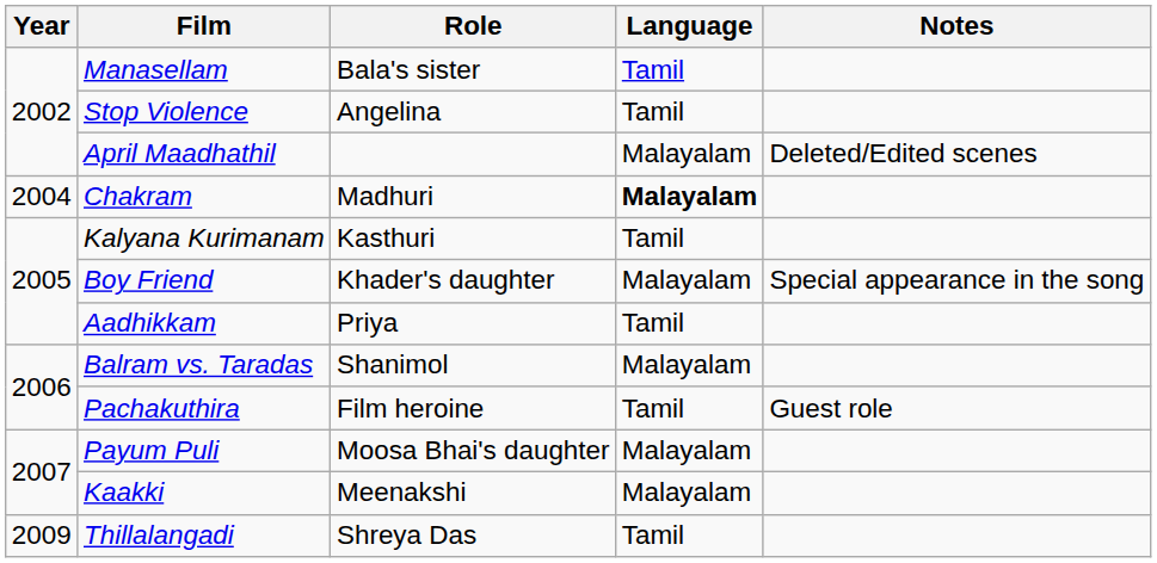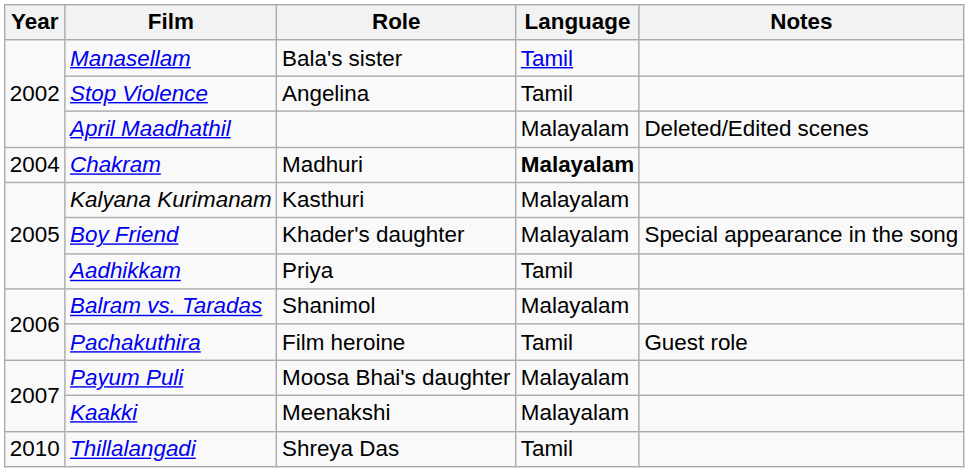Kalyana Kurimanam | Language: Tamil -> Malayalam
Thillalangadi | Year: 2009 -> 2010
